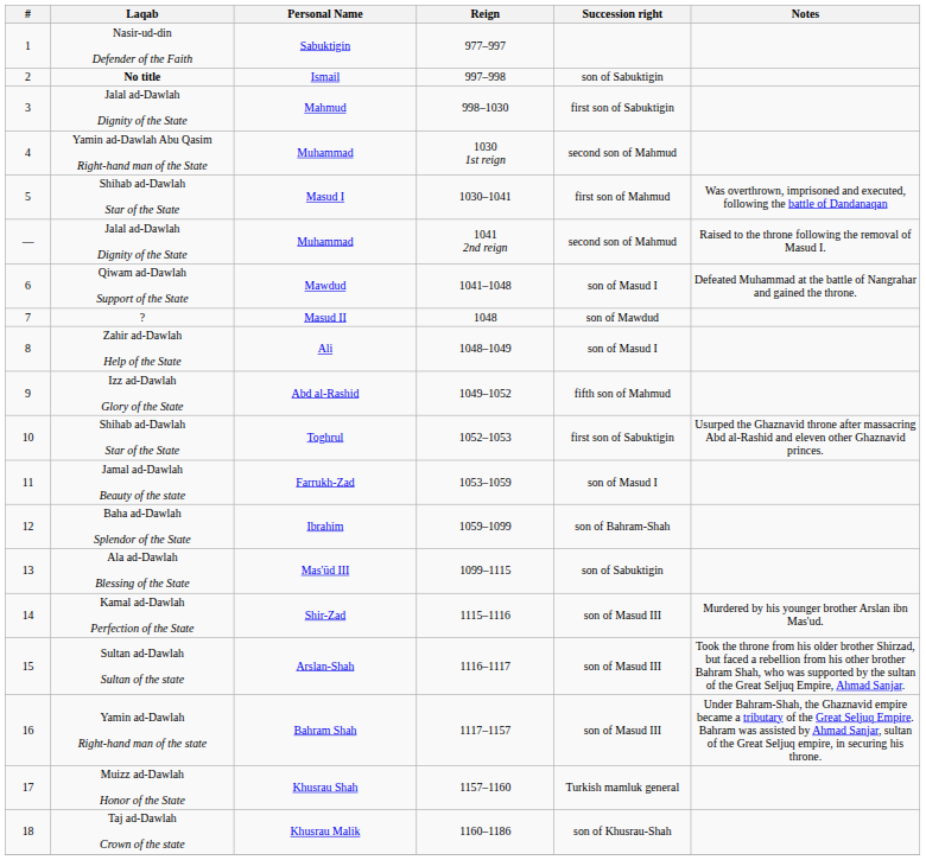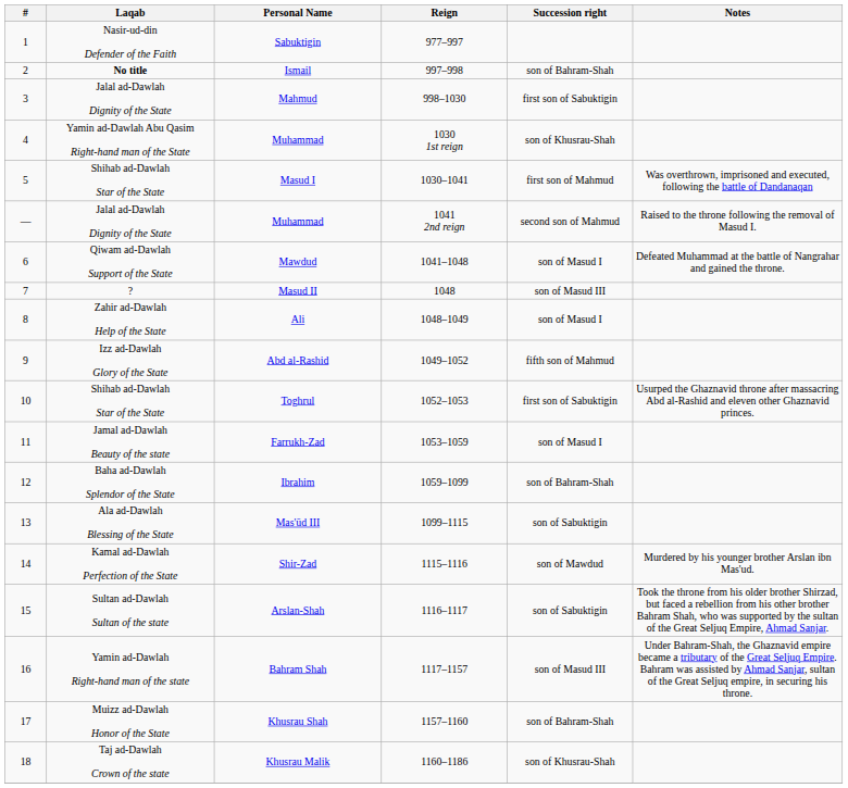Ismail | Succession right: son of Sabuktigin -> son of Bahram-Shah
4 / Muhammad | Succession right: second son of Mahmud -> son of Khusrau-Shah
Masud II | Succession right: son of Mawdud -> son of Masud III
Shir-Zad | Succession right: son of Masud III -> son of Mawdud
Arslan-Shah | Succession right: son of Masud III -> son of Sabuktigin
Khusrau Shah | Succession right: Turkish mamluk general -> son of Bahram-Shah
